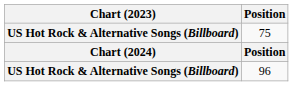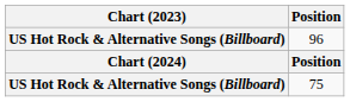rows swapped: 75 <-> 96
